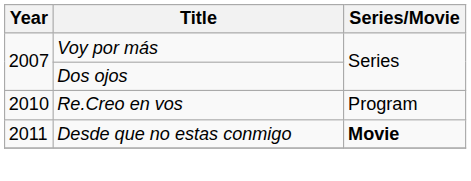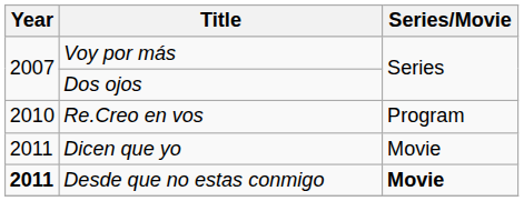+ row: 2011 | Dicen que yo | Movie
Desde que no estas conmigo | Year: normal -> bold
